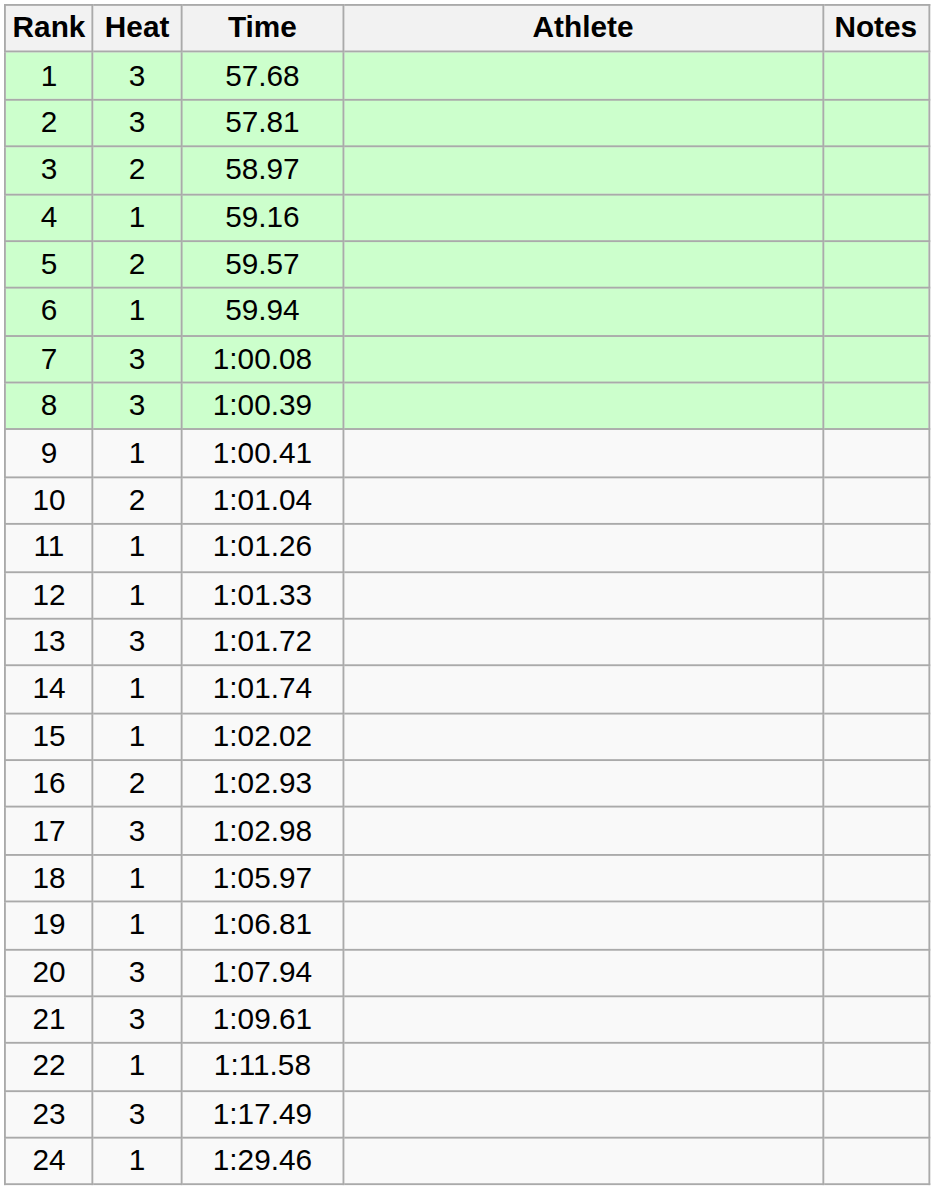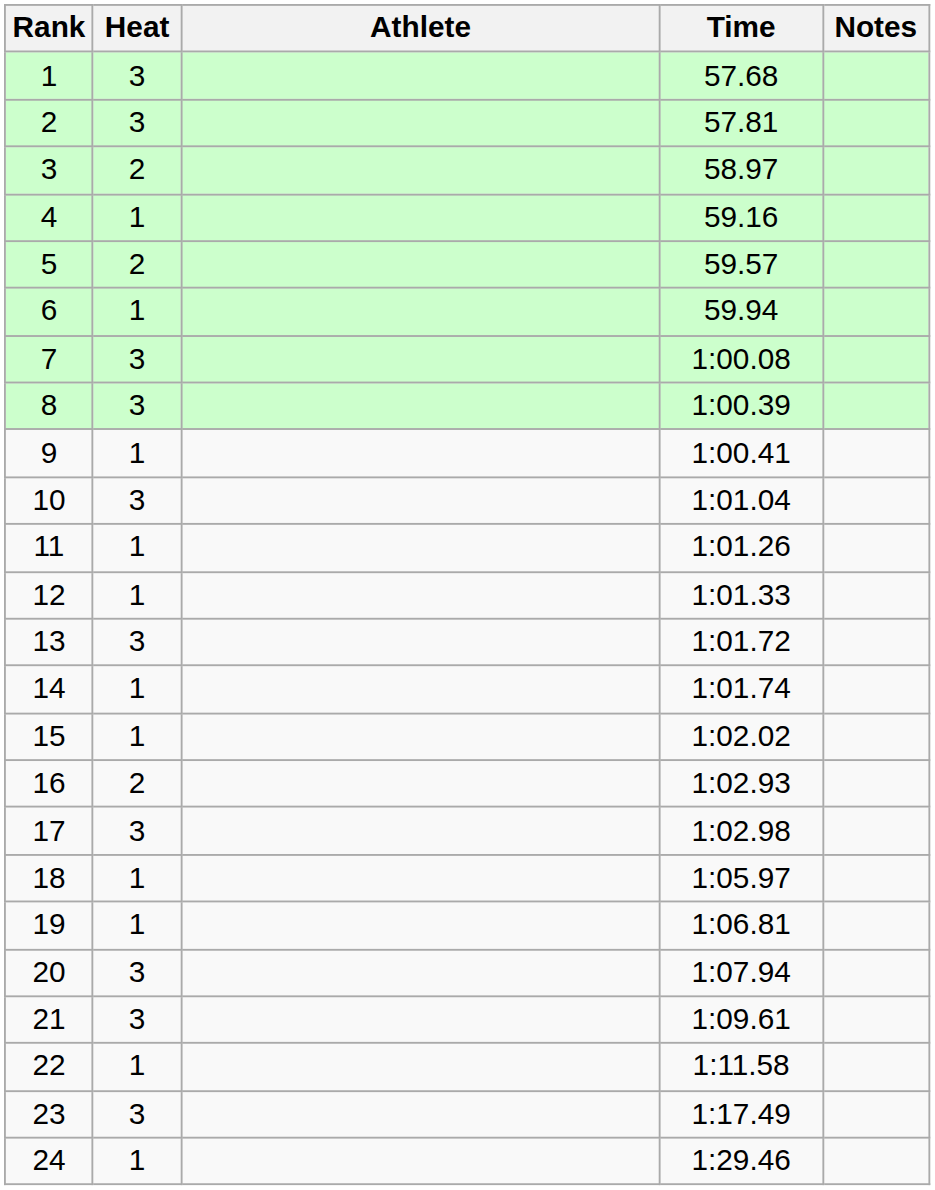columns swapped: Athlete <-> Time
10 | Heat: 2 -> 3
